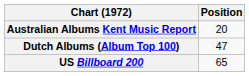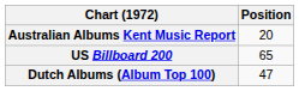rows swapped: Dutch Albums (Album Top 100) <-> US Billboard 200
